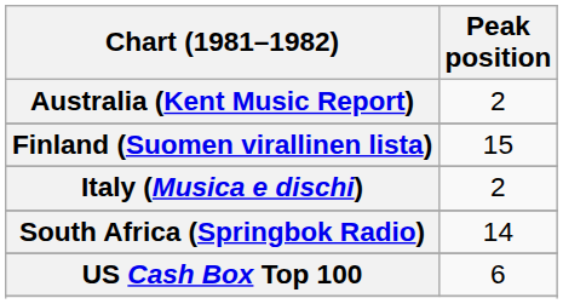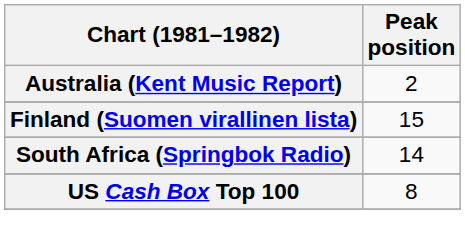- row: Italy (Musica e dischi) | 2
US Cash Box Top 100 | Peak position: 6 -> 8
